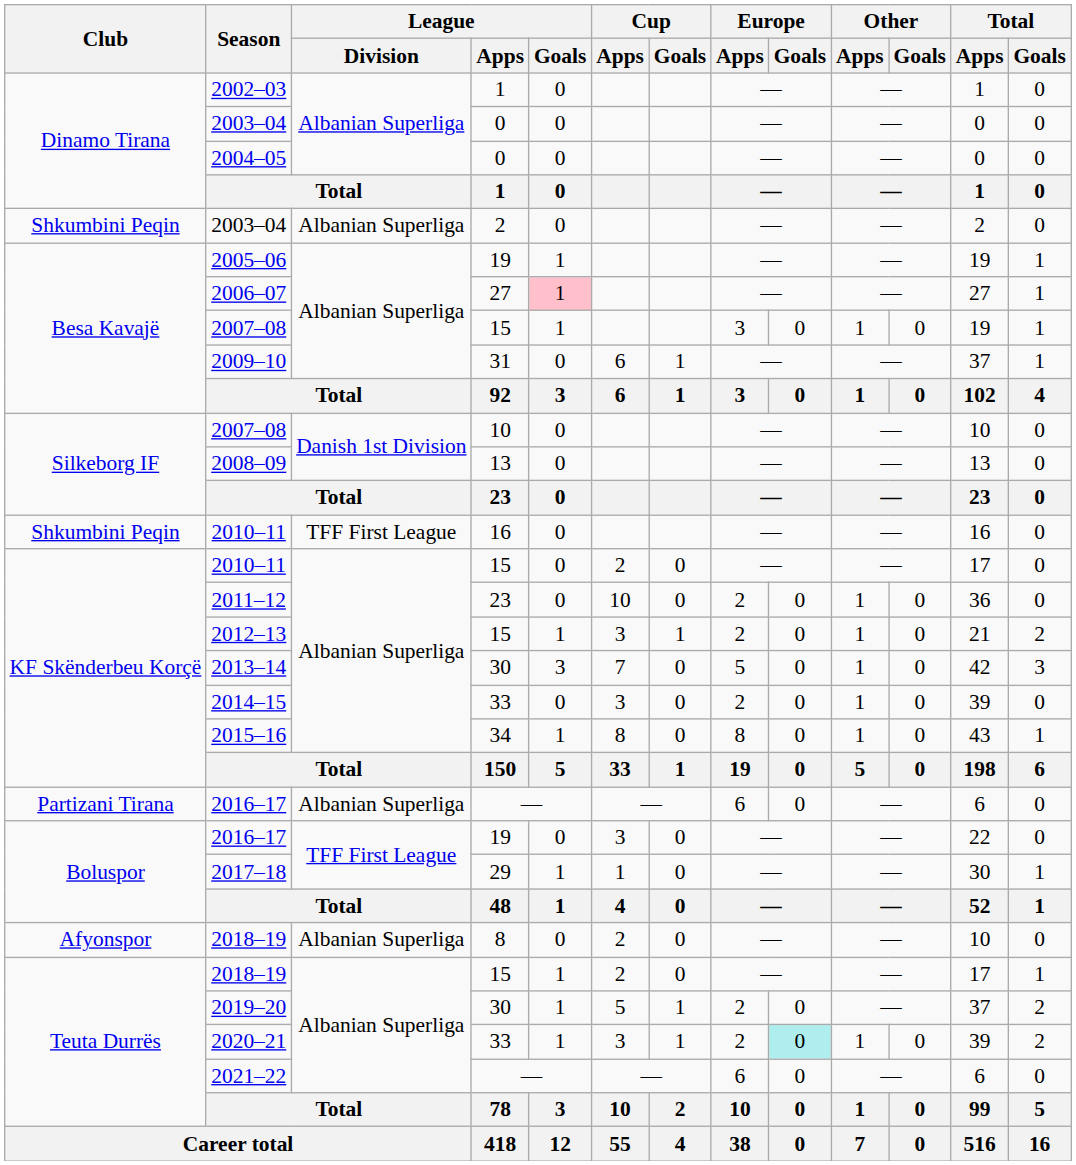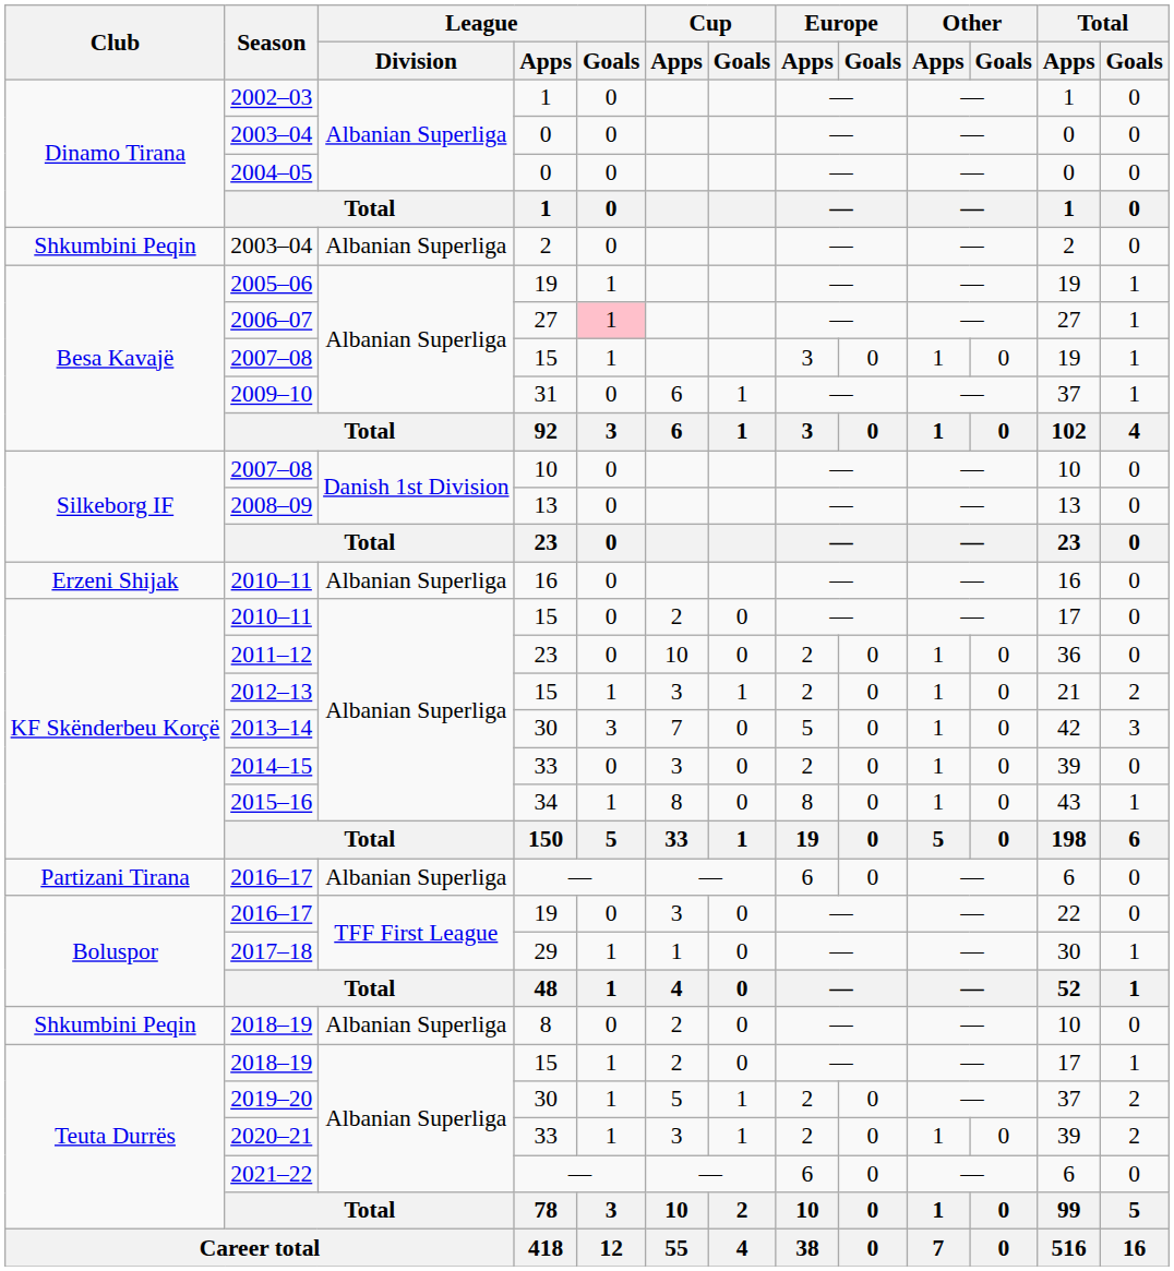2010–11 / 16 | Club: Shkumbini Peqin -> Erzeni Shijak
2010–11 / 16 | League / Division: TFF First League -> Albanian Superliga
2018–19 / 8 | Club: Afyonspor -> Shkumbini Peqin
2020–21 | Europe / Goals: paleturquoise background -> no background
